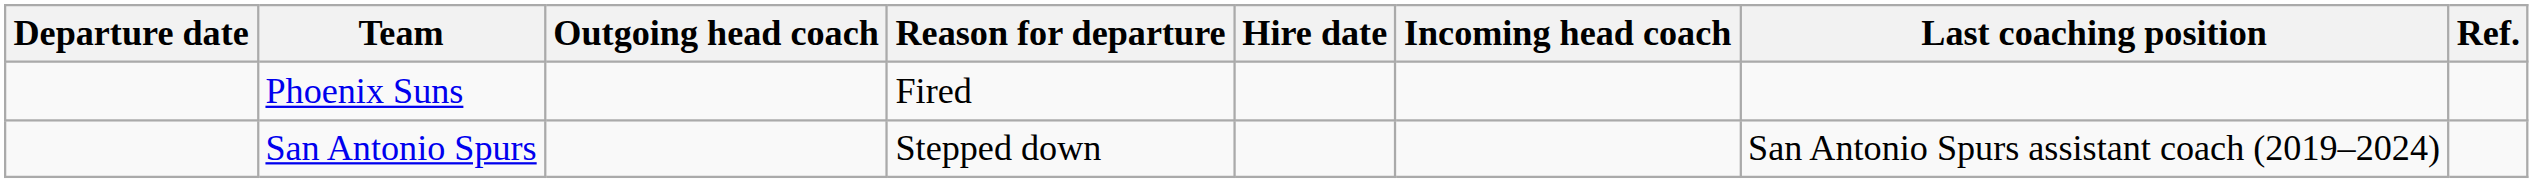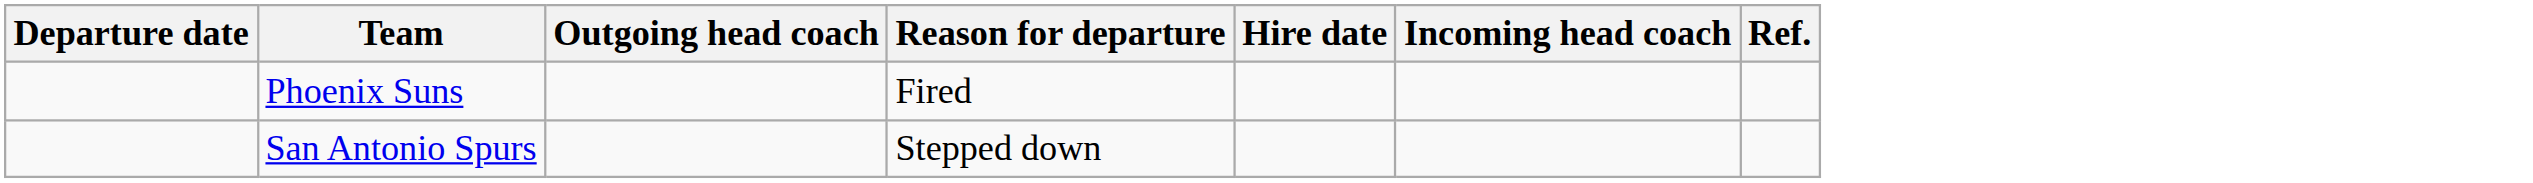- column: Last coaching position | San Antonio Spurs assistant coach (2019–2024)
